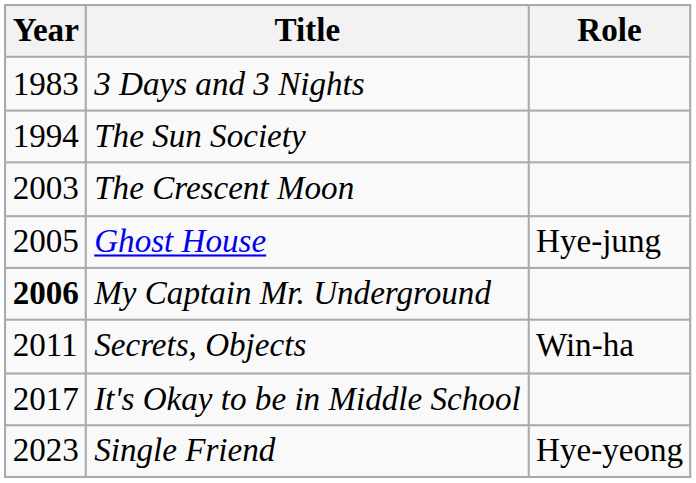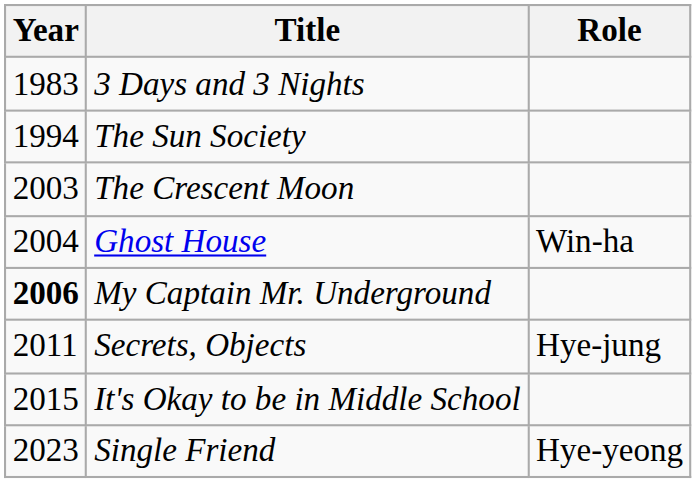Ghost House | Year: 2005 -> 2004
Ghost House | Role: Hye-jung -> Win-ha
Secrets, Objects | Role: Win-ha -> Hye-jung
It's Okay to be in Middle School | Year: 2017 -> 2015
